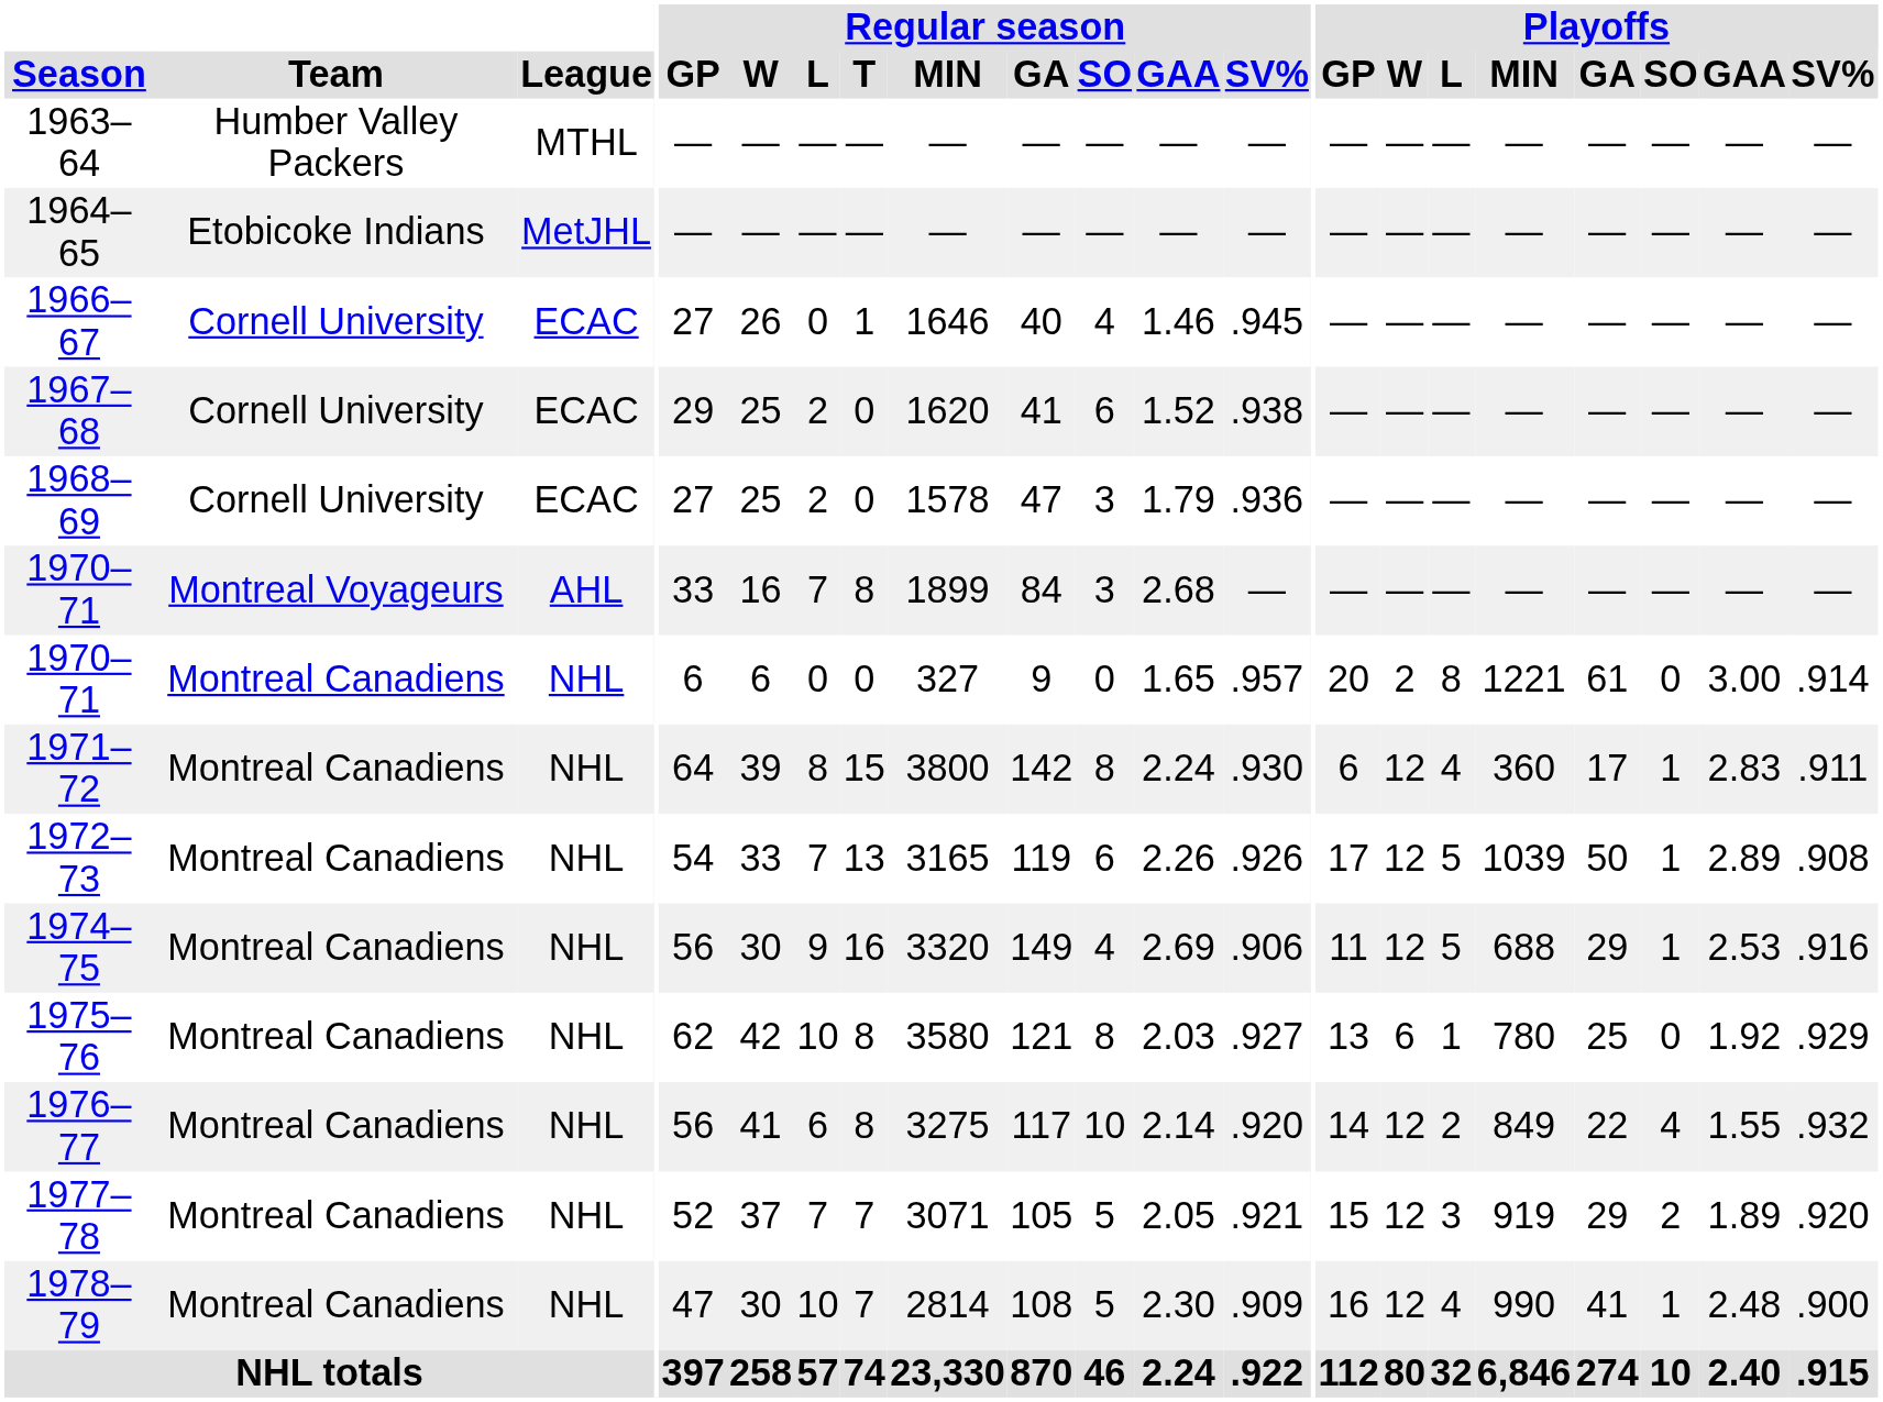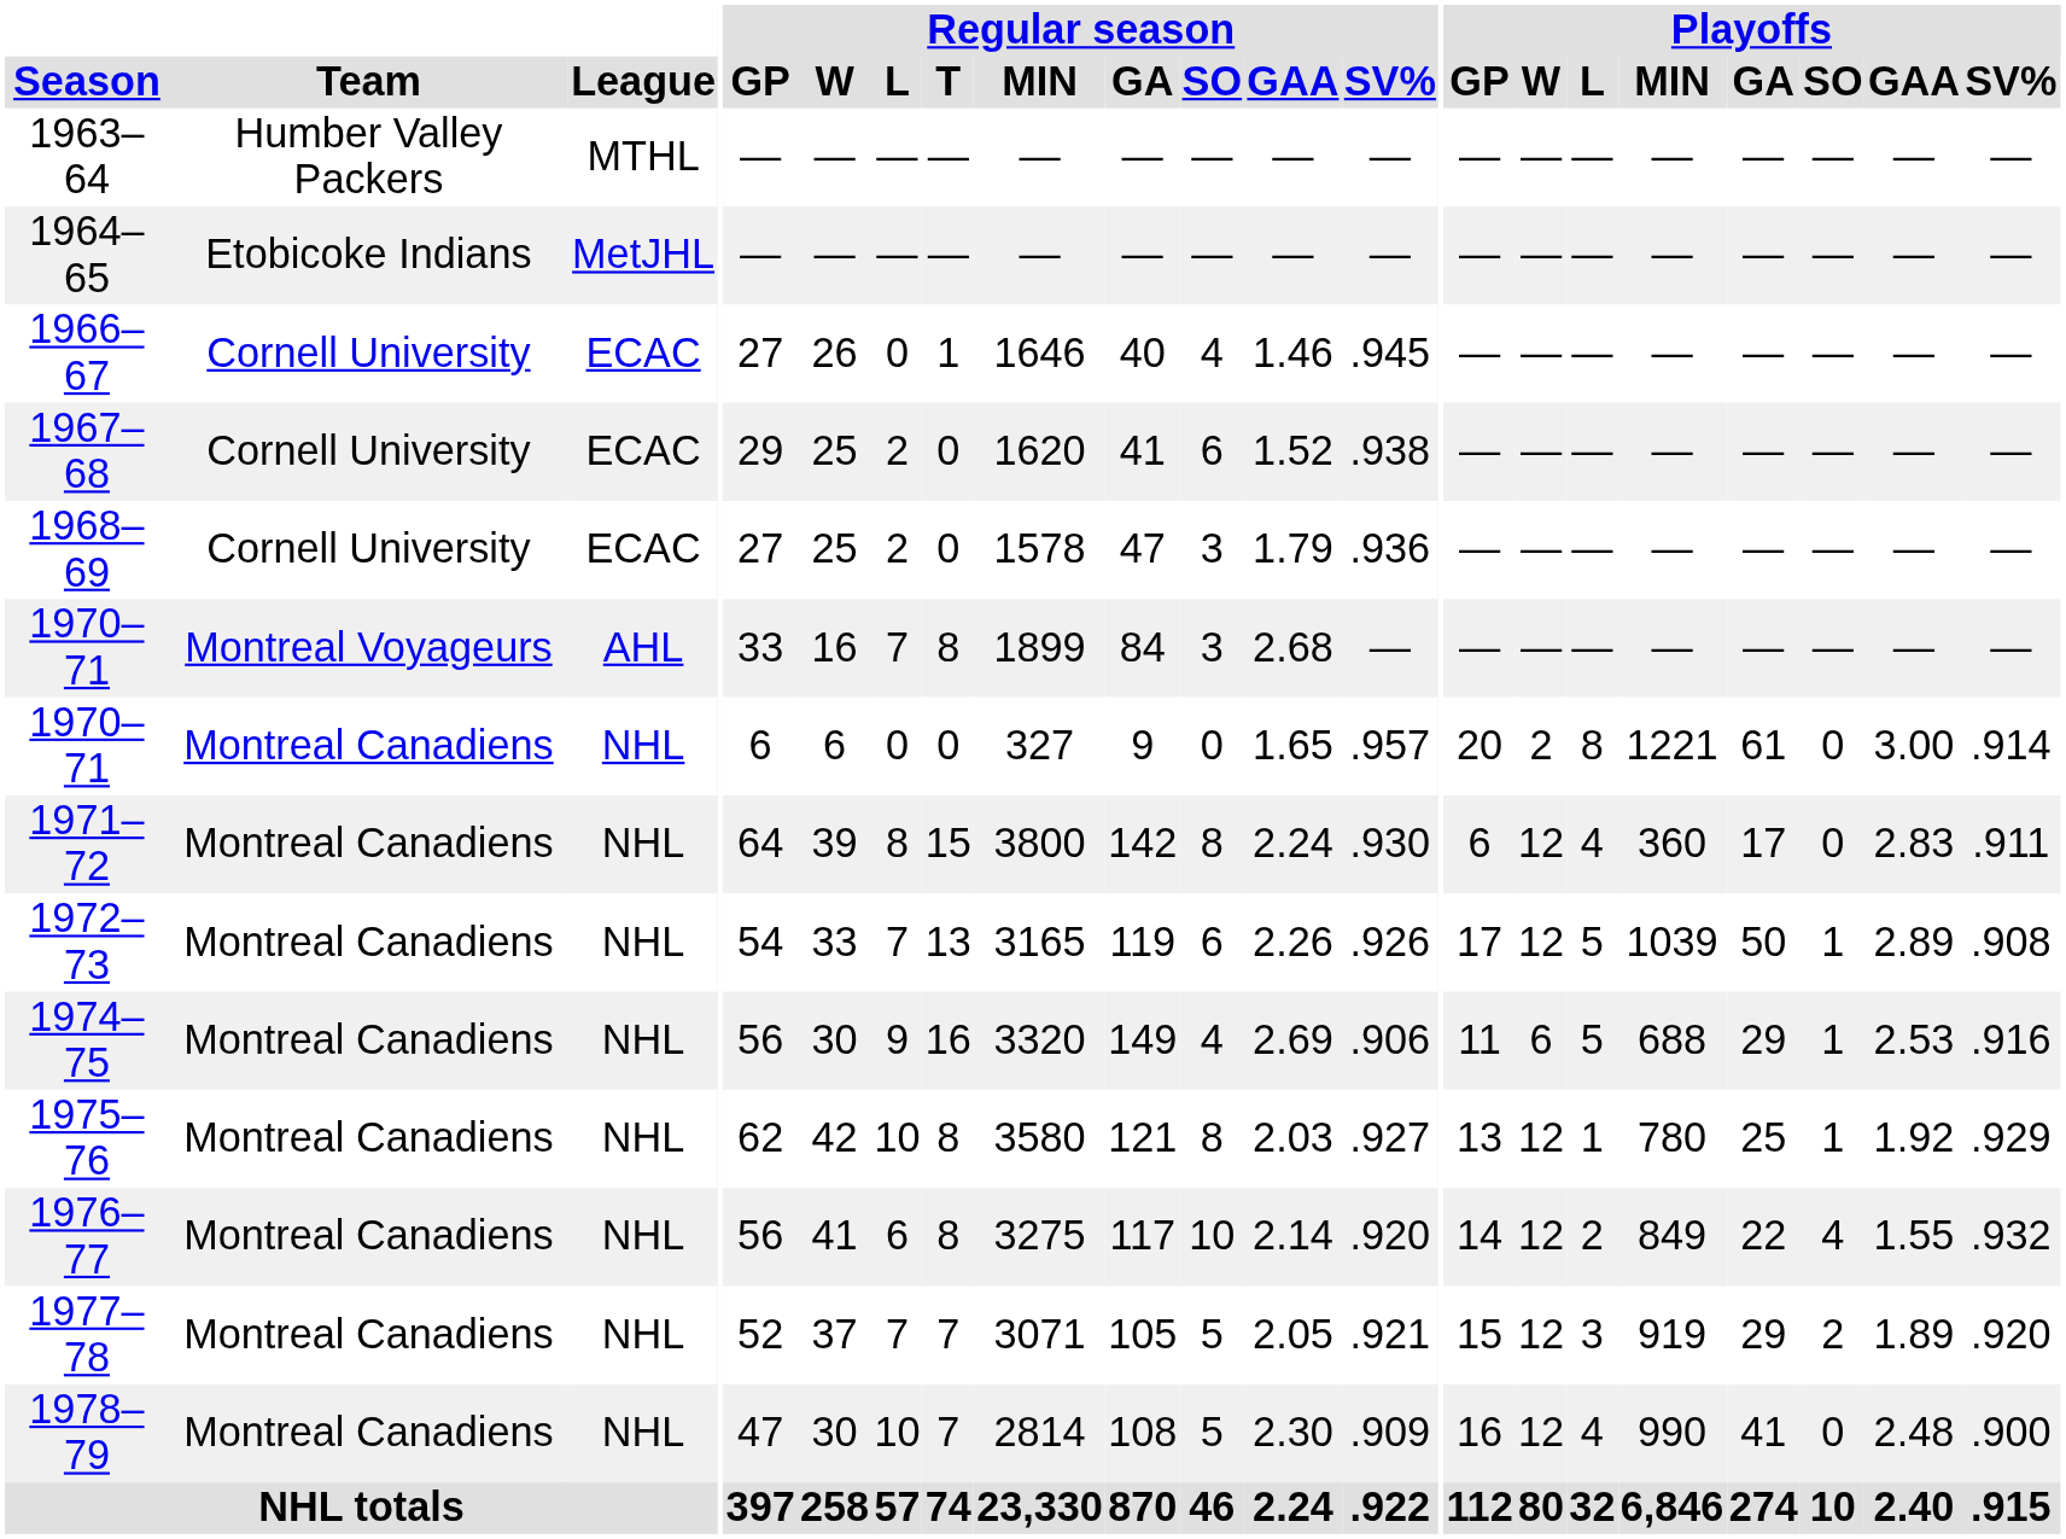1971–72 | Playoffs / SO: 1 -> 0
1974–75 | Playoffs / W: 12 -> 6
1975–76 | Playoffs / W: 6 -> 12
1975–76 | Playoffs / SO: 0 -> 1
1978–79 | Playoffs / SO: 1 -> 0
